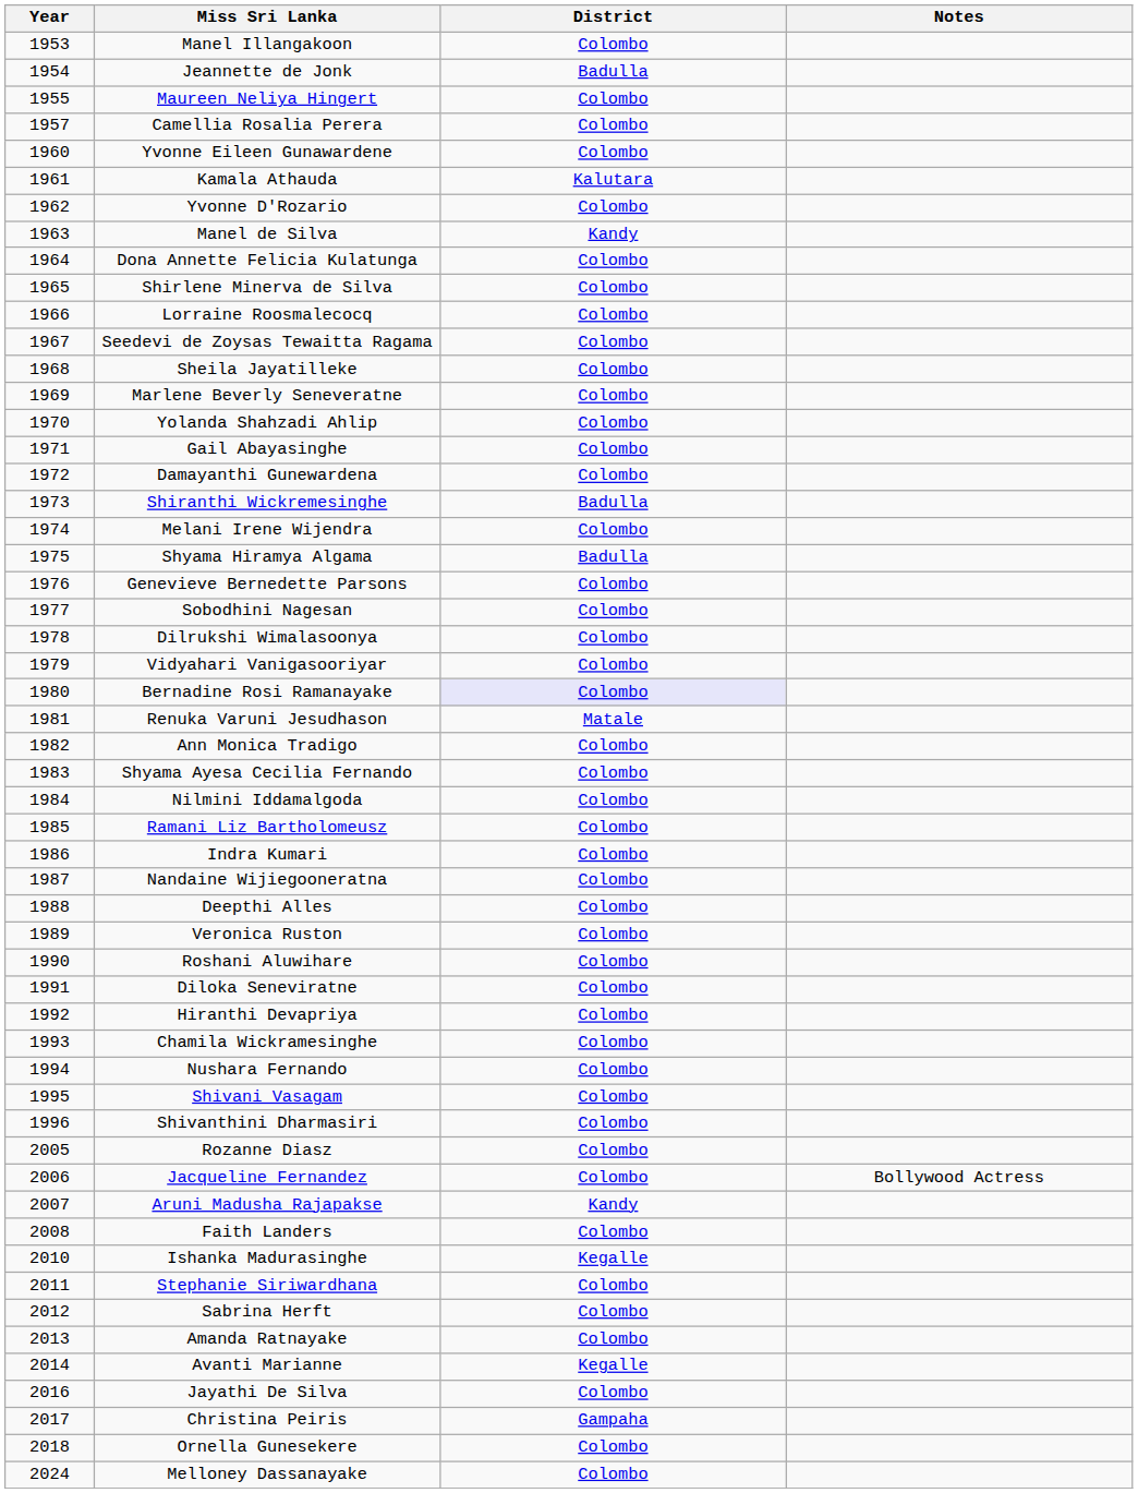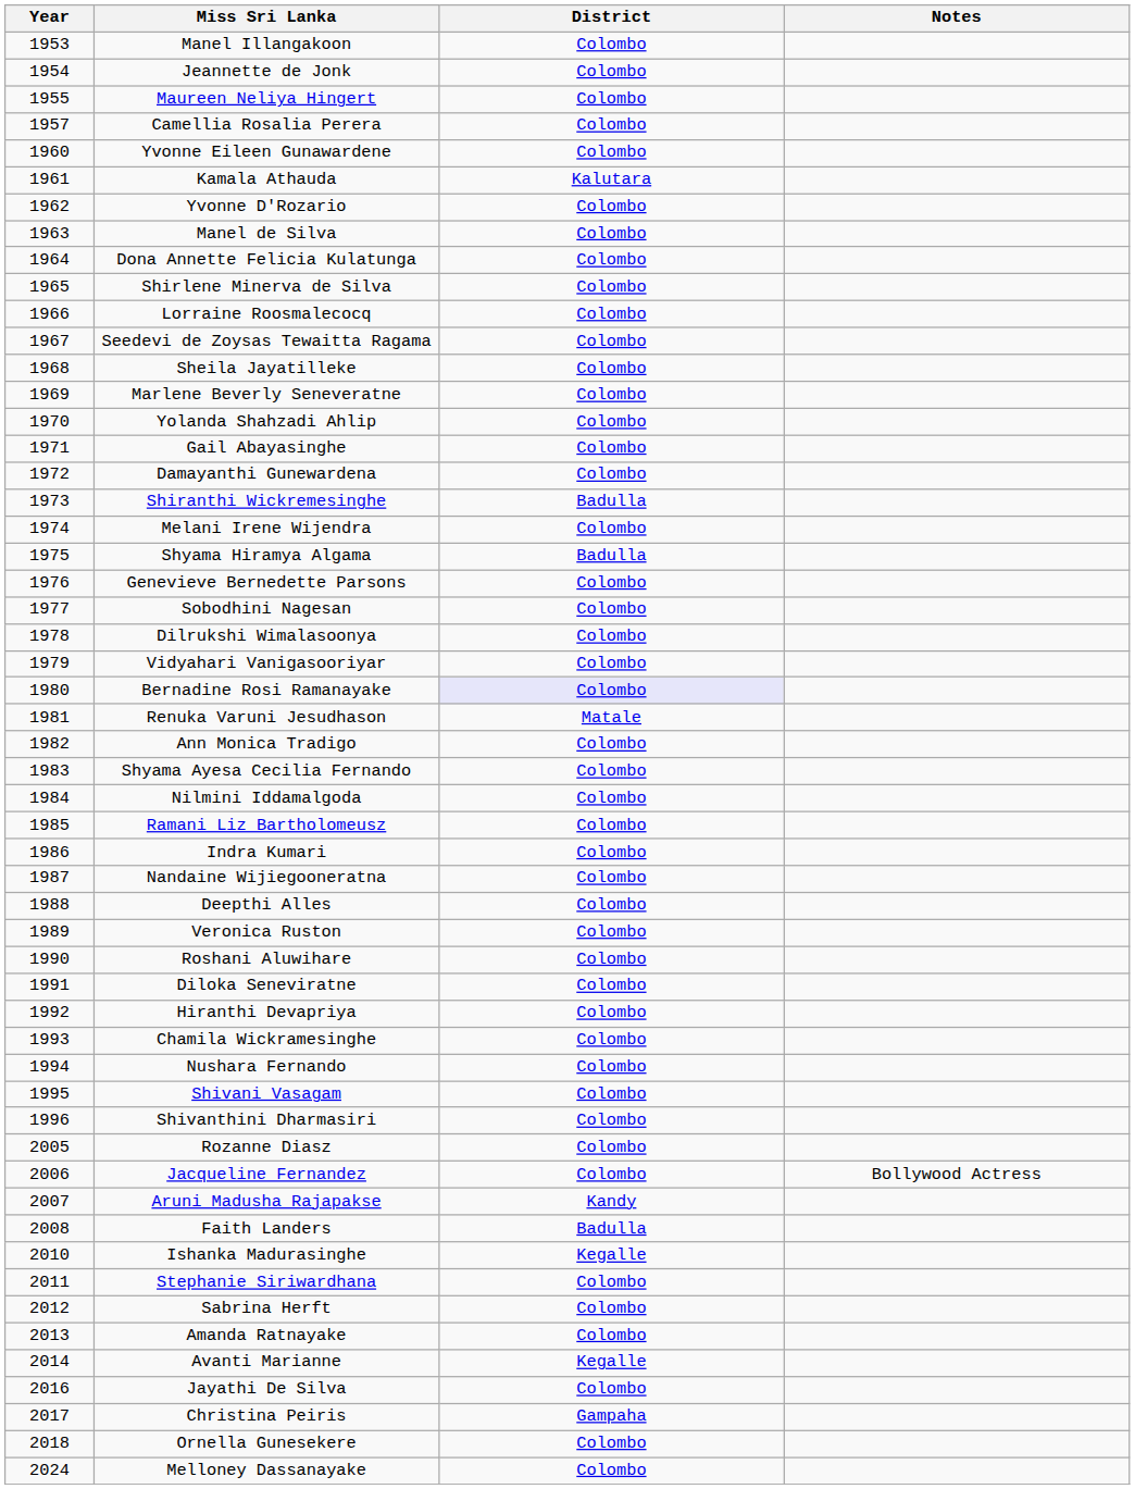Jeannette de Jonk | District: Badulla -> Colombo
Manel de Silva | District: Kandy -> Colombo
Faith Landers | District: Colombo -> Badulla
